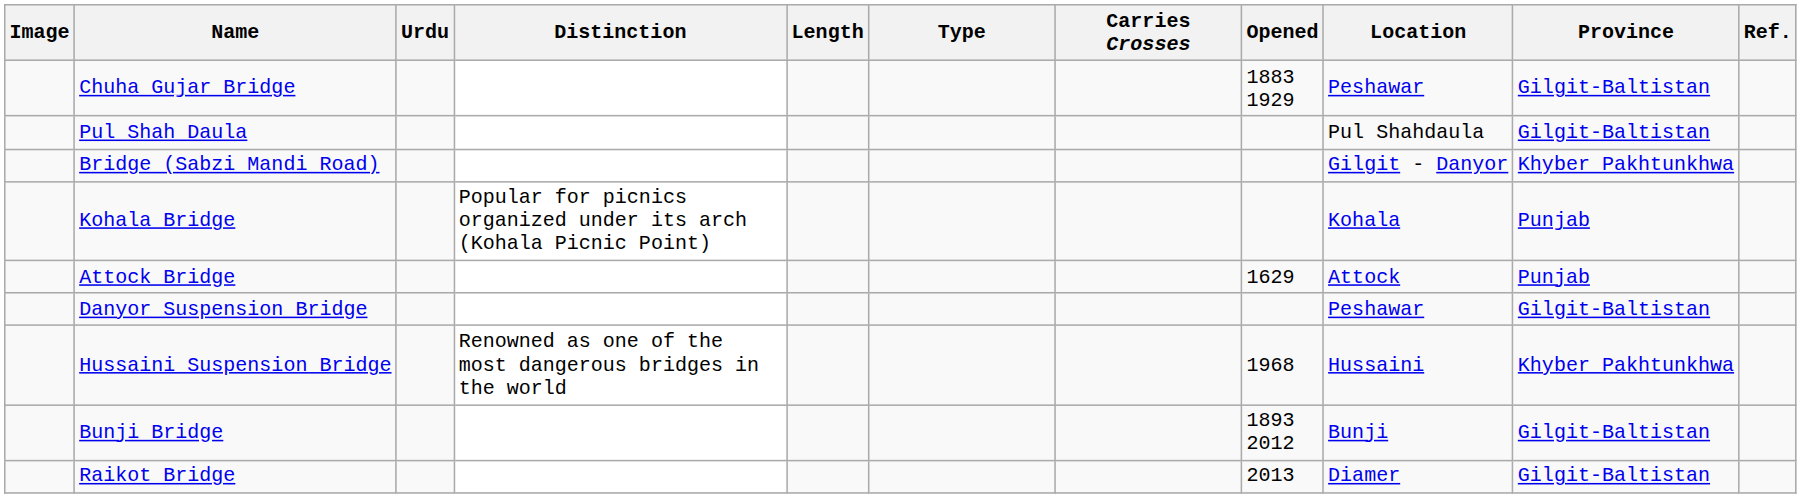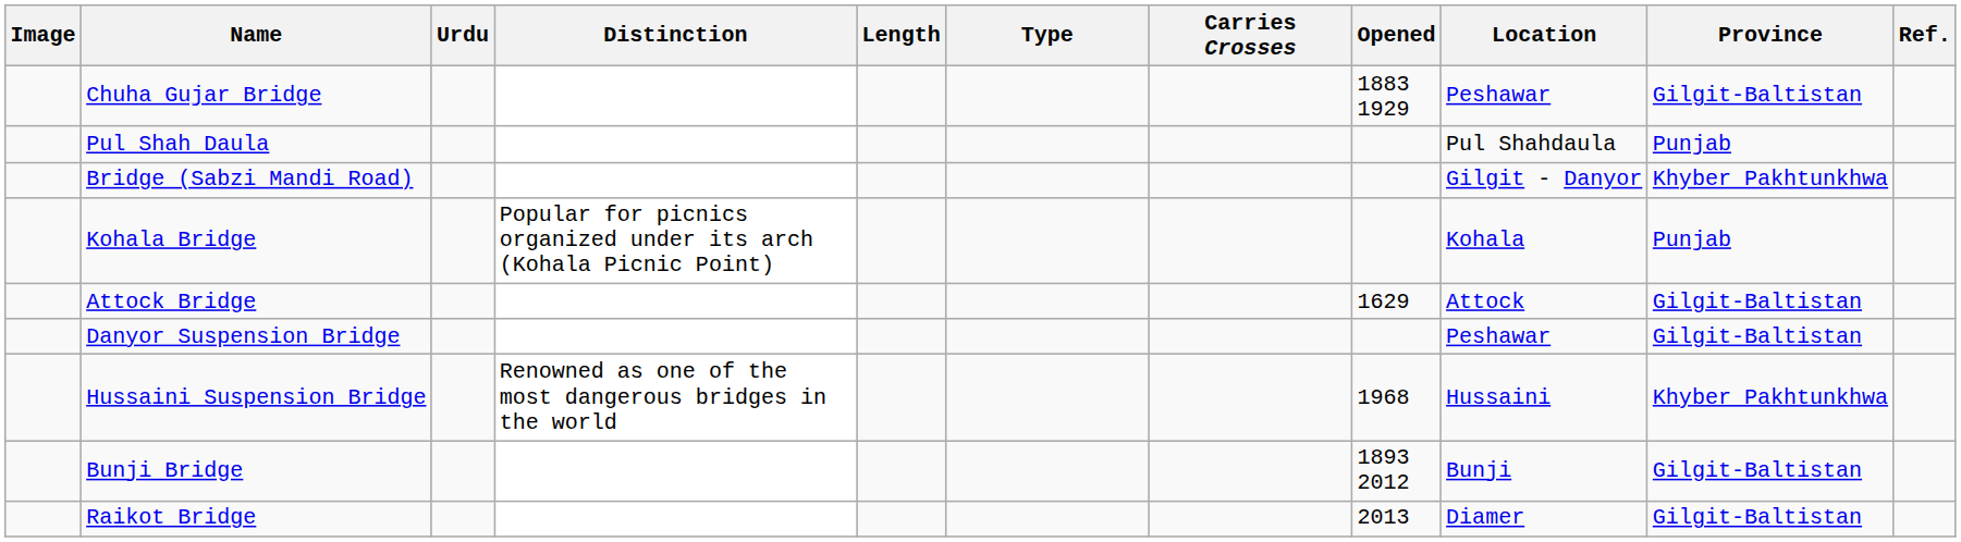Pul Shah Daula | Province: Gilgit-Baltistan -> Punjab
Attock Bridge | Province: Punjab -> Gilgit-Baltistan
